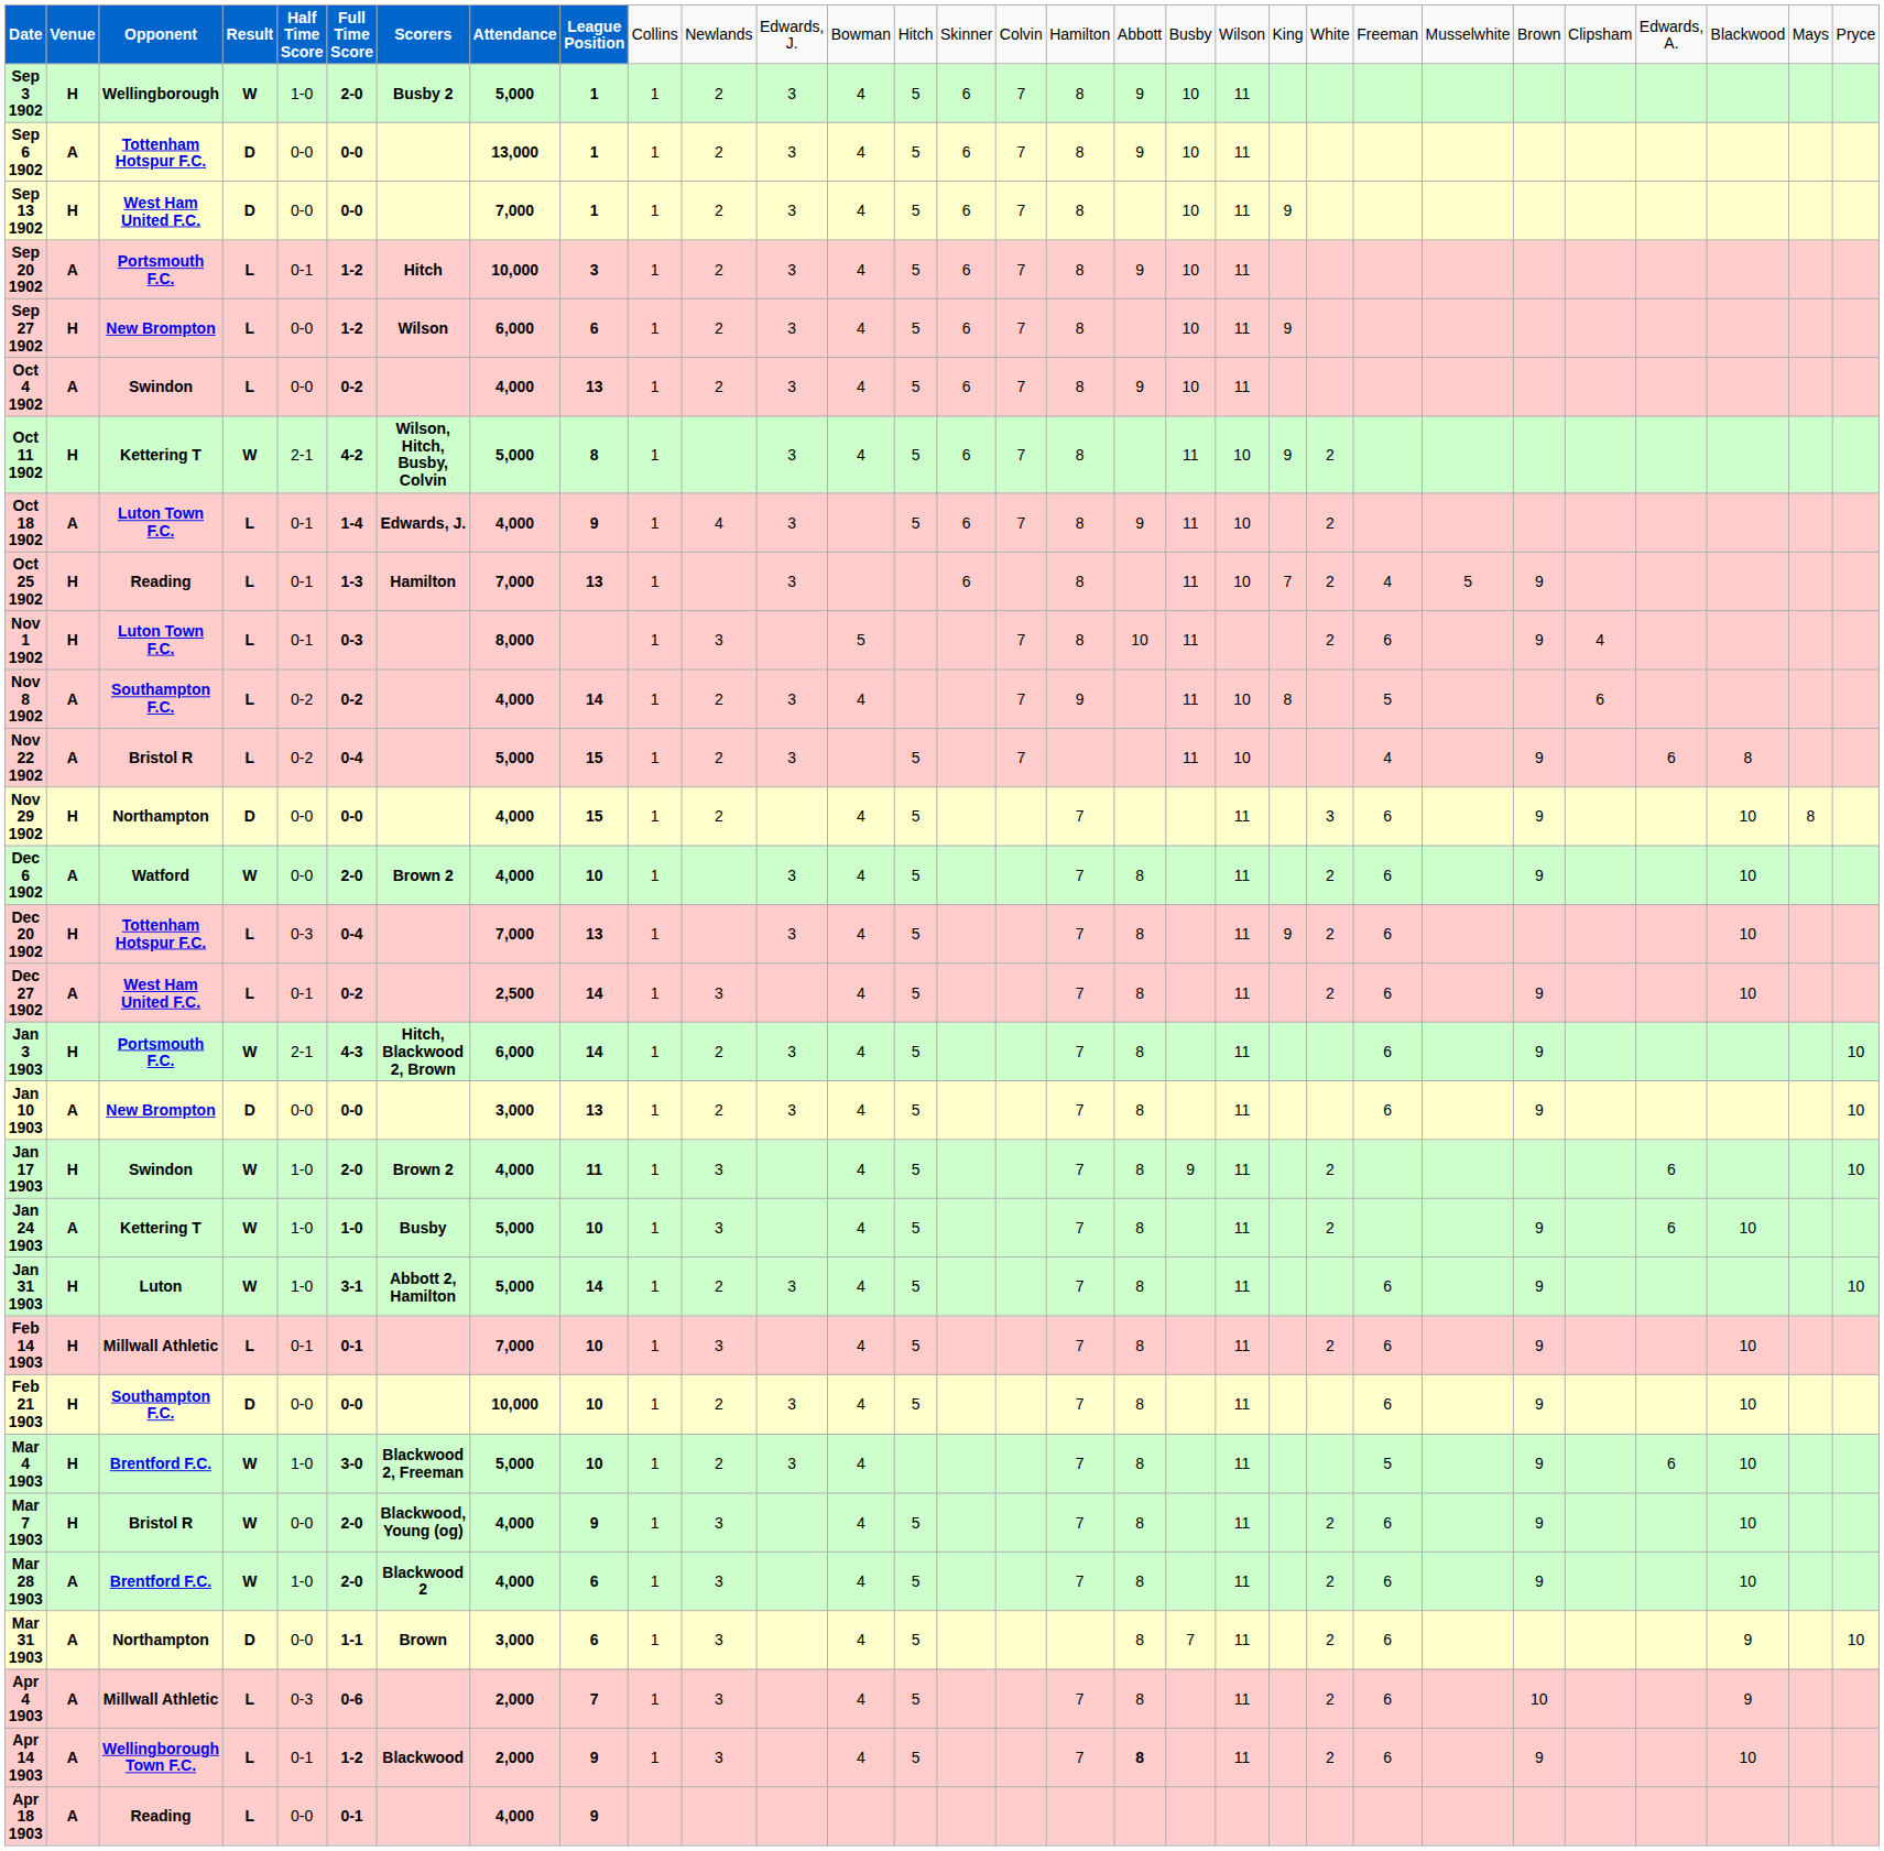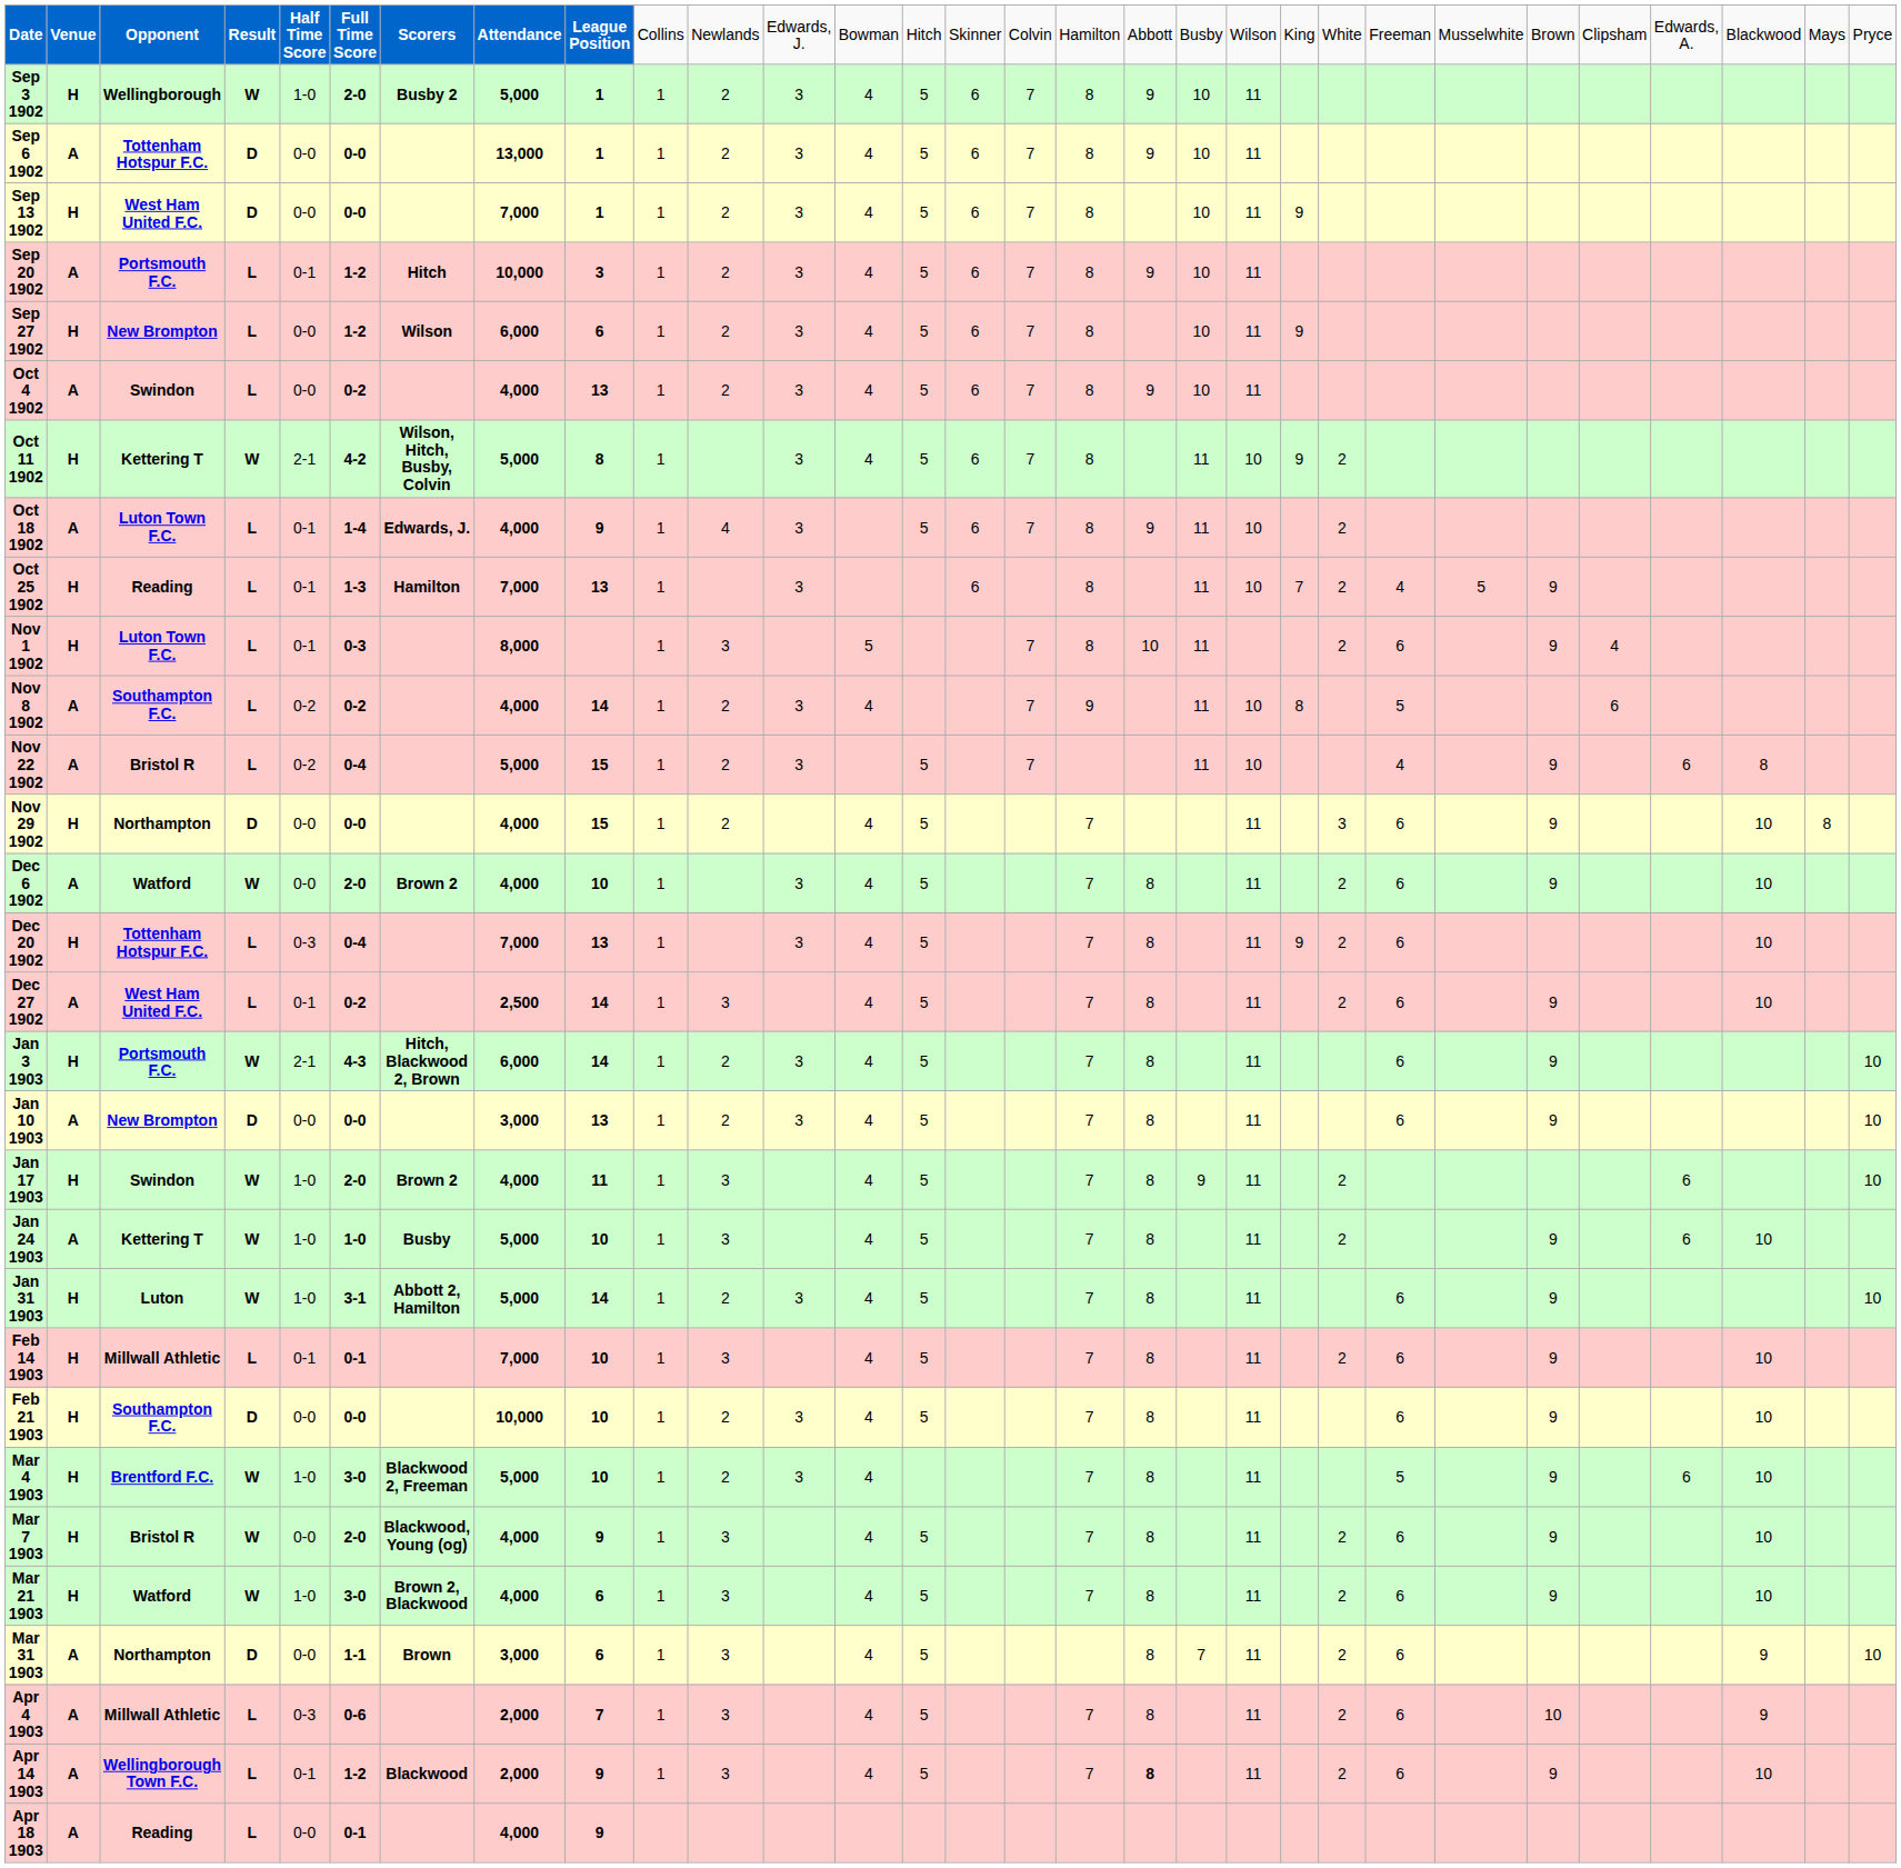+ row: Mar 21 1903 | H | Watford | W | 1-0 | 3-0 | Brown 2, Blackwood | 4,000 | 6 | 1 | 3 | 4 | 5 | 7 | 8 | 11 | 2 | 6 | 9 | 10
- row: Mar 28 1903 | A | Brentford F.C. | W | 1-0 | 2-0 | Blackwood 2 | 4,000 | 6 | 1 | 3 | 4 | 5 | 7 | 8 | 11 | 2 | 6 | 9 | 10
